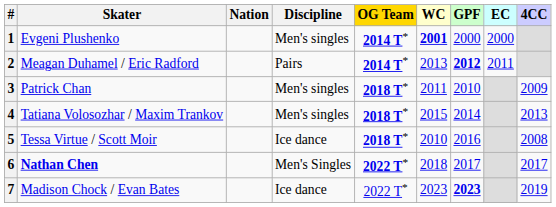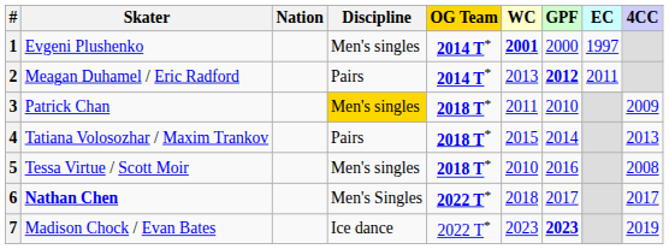1 | EC: 2000 -> 1997
3 | Discipline: no background -> gold background
4 | Discipline: Men's singles -> Pairs
5 | Discipline: Ice dance -> Men's singles
